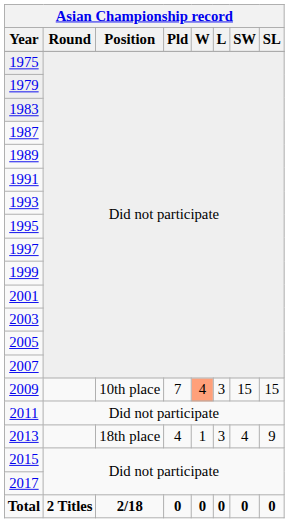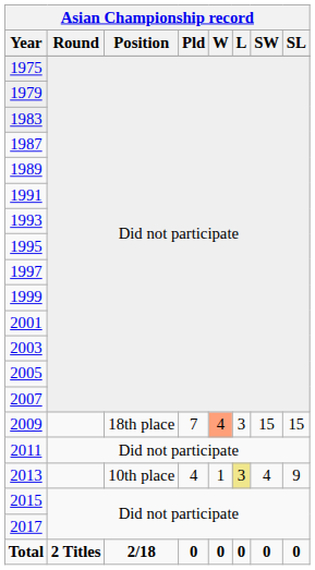2009 | Position: 10th place -> 18th place
2013 | Position: 18th place -> 10th place
2013 | L: no background -> khaki background
